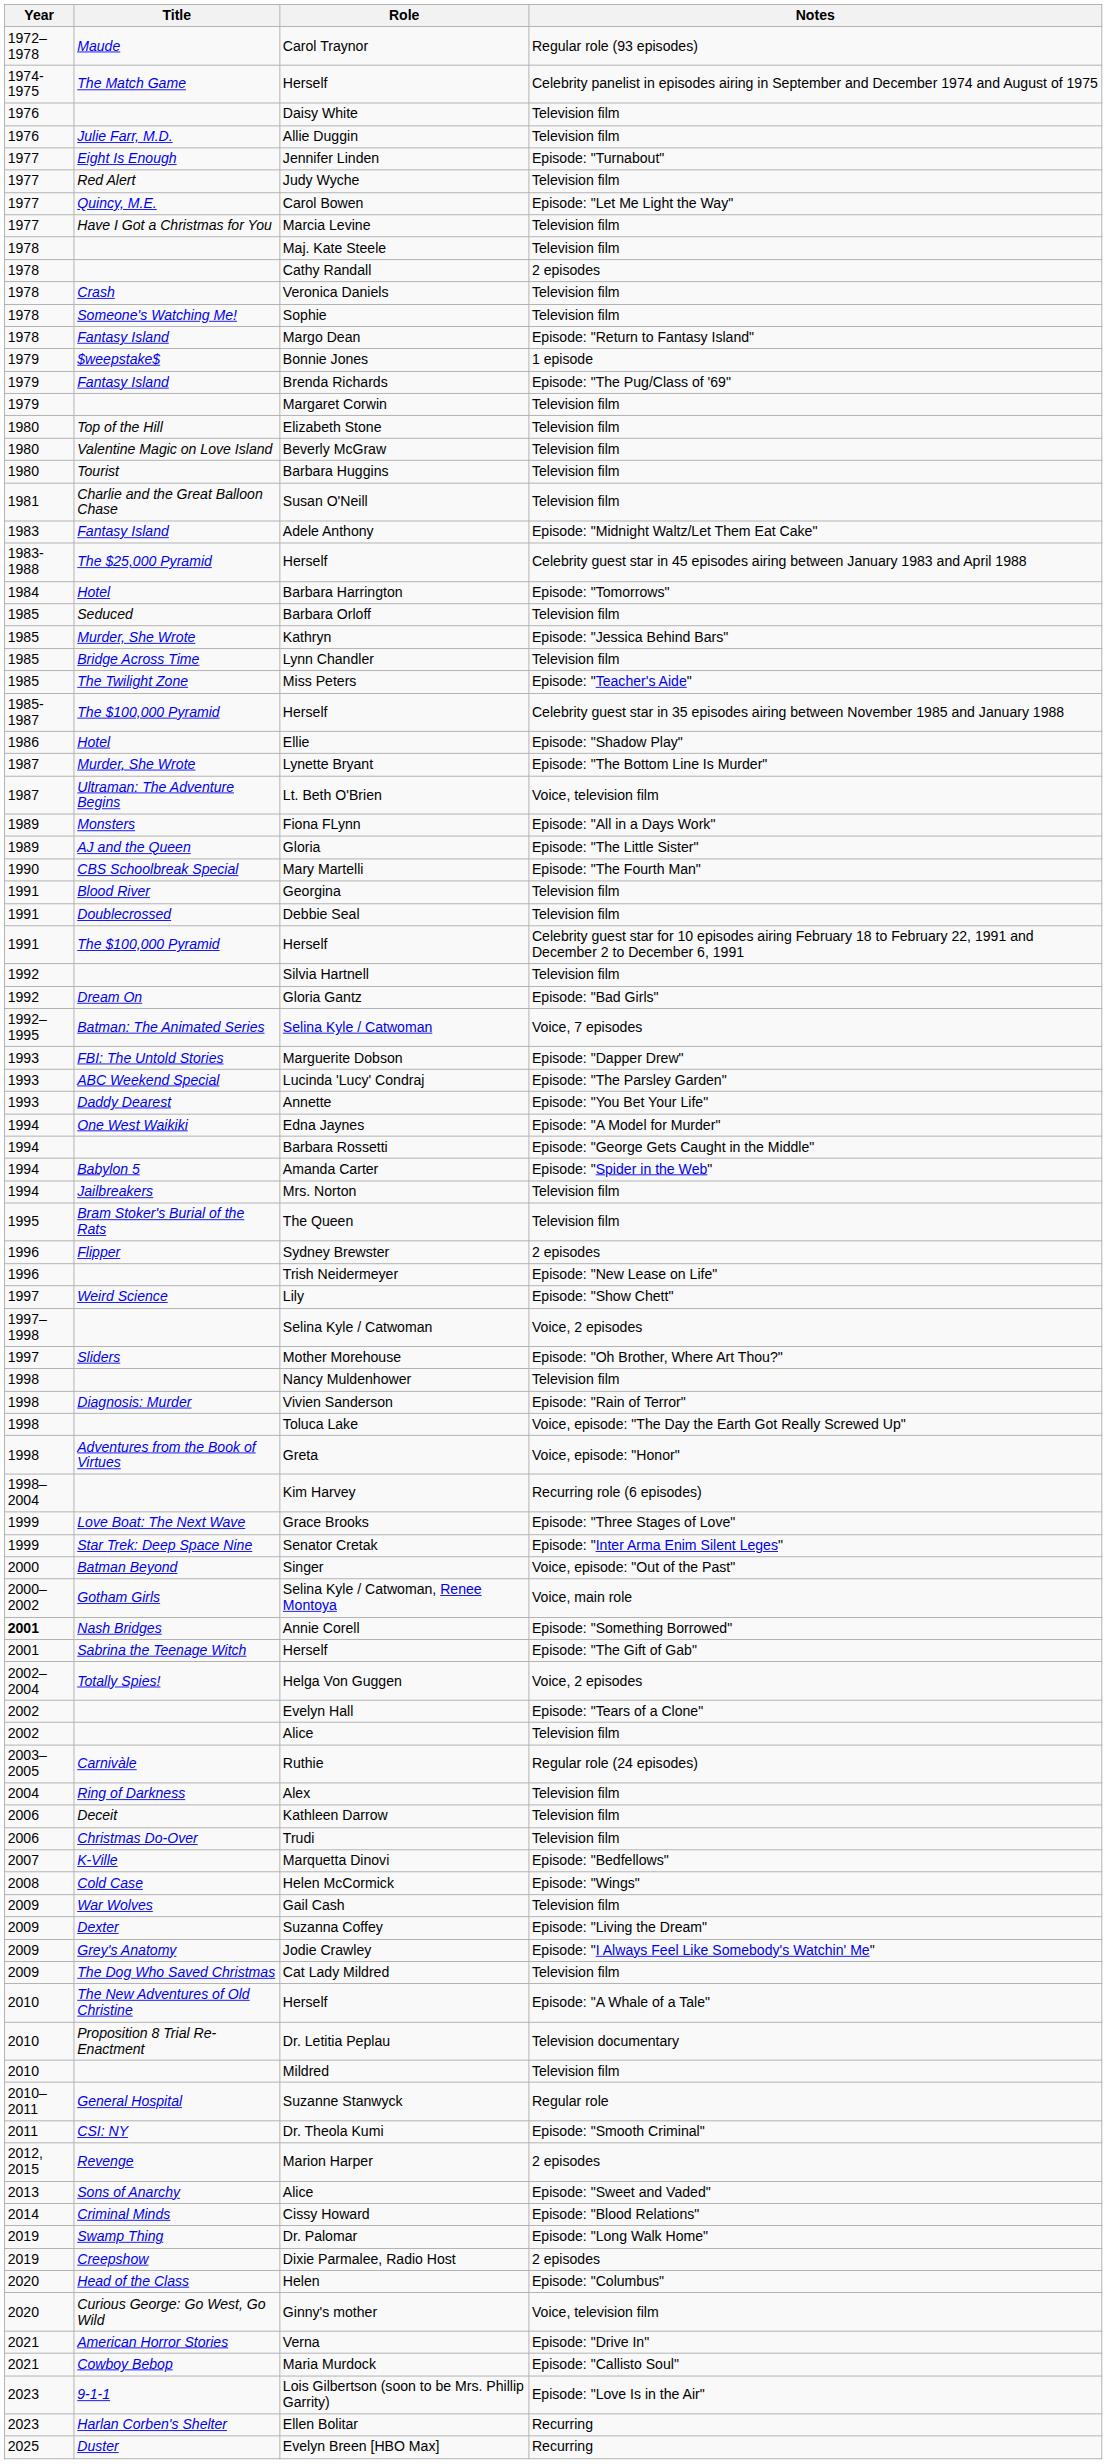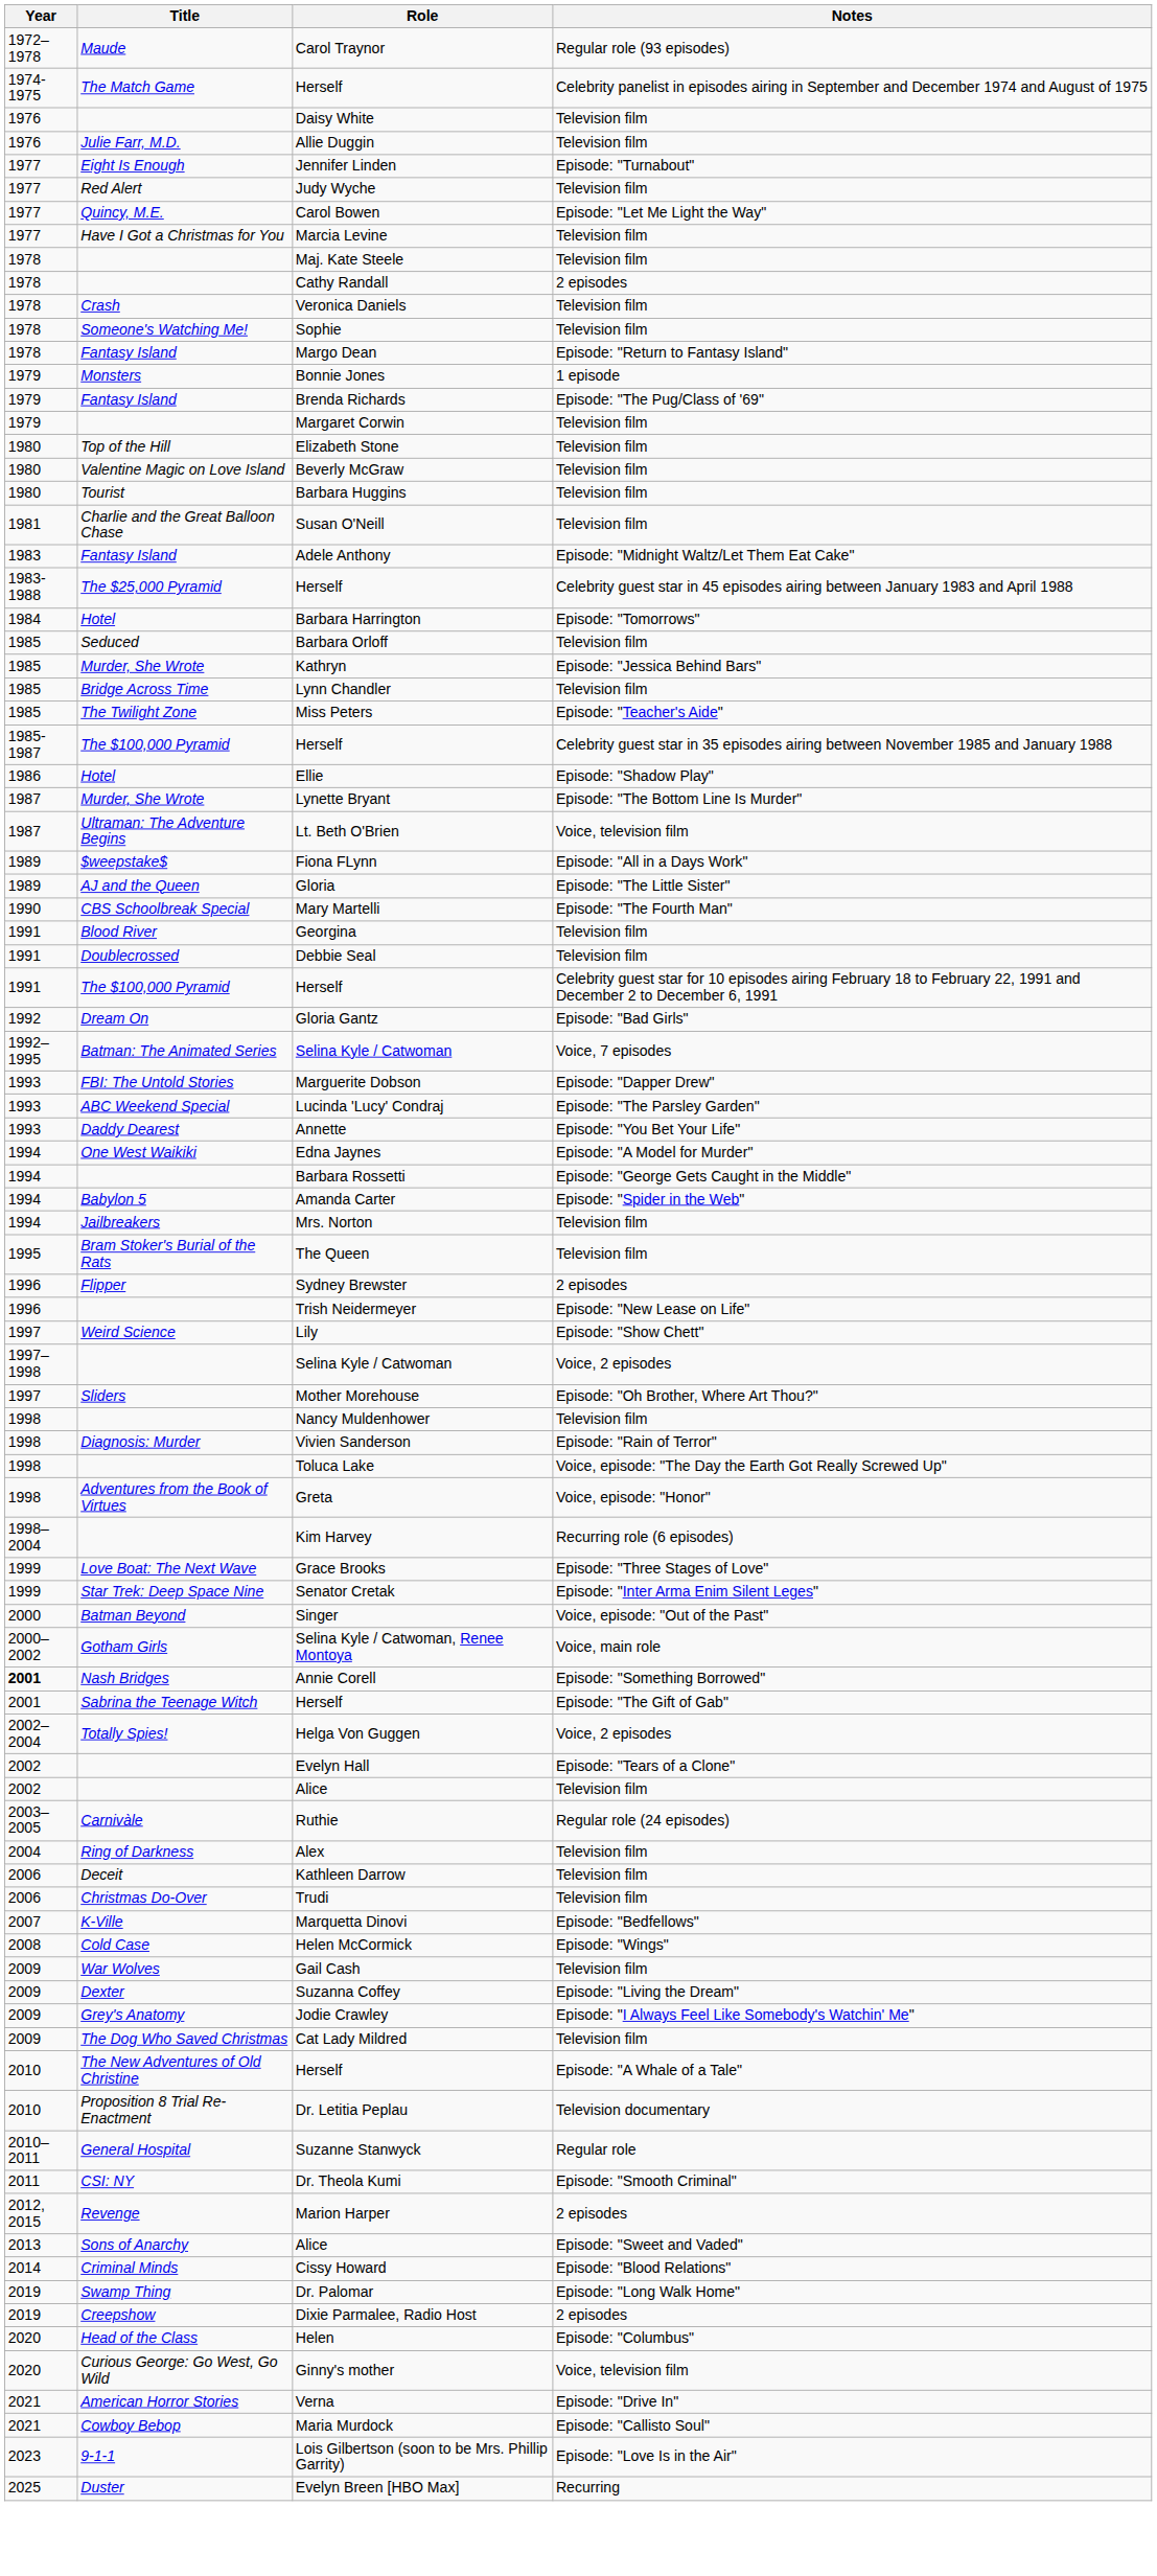Bonnie Jones | Title: $weepstake$ -> Monsters
Fiona FLynn | Title: Monsters -> $weepstake$
- row: 1992 | Silvia Hartnell | Television film
- row: 2010 | Mildred | Television film
- row: 2023 | Harlan Corben's Shelter | Ellen Bolitar | Recurring
